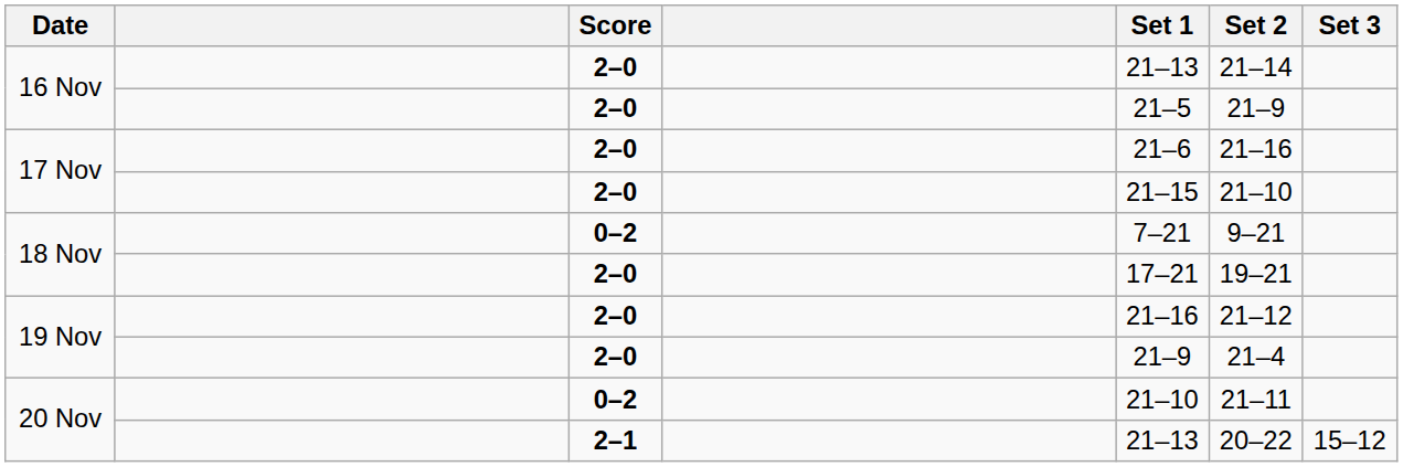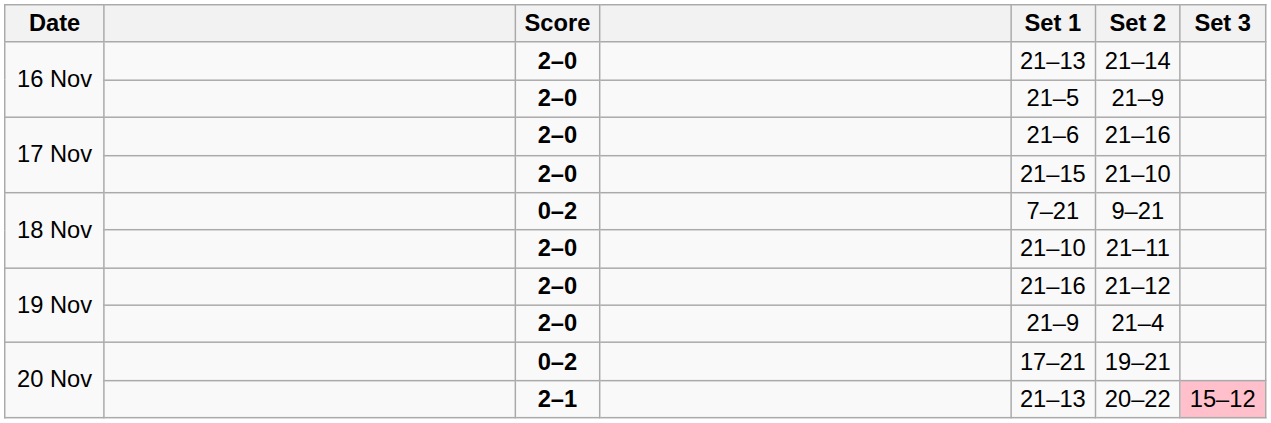18 Nov / 2–0 | Set 1: 17–21 -> 21–10
18 Nov / 2–0 | Set 2: 19–21 -> 21–11
20 Nov / 0–2 | Set 1: 21–10 -> 17–21
20 Nov / 0–2 | Set 2: 21–11 -> 19–21
20 Nov / 2–1 | Set 3: no background -> pink background
